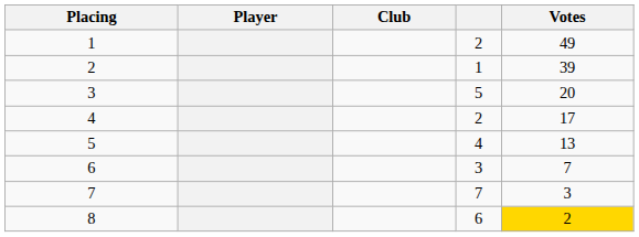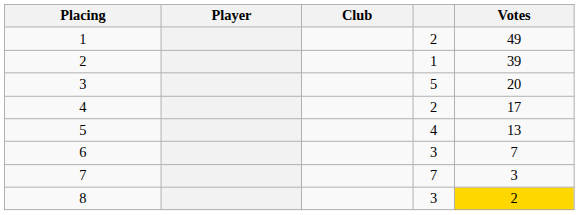8 | column 4: 6 -> 3
